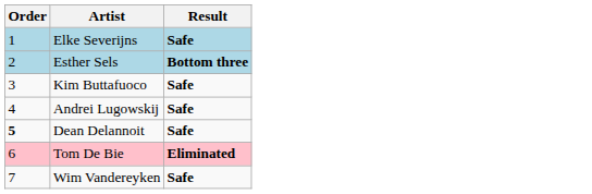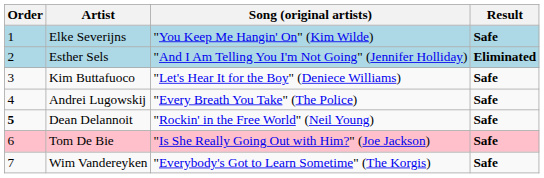+ column: Song (original artists) | "You Keep Me Hangin' On" (Kim Wilde) | "And I Am Telling You I'm Not Going" (Jennifer Holliday) | "Let's Hear It for the Boy" (Deniece Williams) | "Every Breath You Take" (The Police) | "Rockin' in the Free World" (Neil Young) | "Is She Really Going Out with Him?" (Joe Jackson) | "Everybody's Got to Learn Sometime" (The Korgis)
Esther Sels | Result: Bottom three -> Eliminated
Tom De Bie | Result: Eliminated -> Safe
